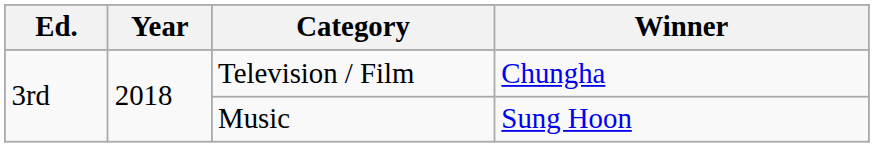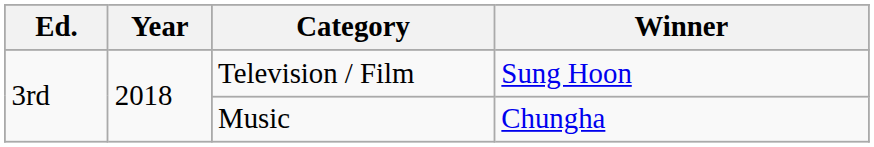Television / Film | Winner: Chungha -> Sung Hoon
Music | Winner: Sung Hoon -> Chungha
